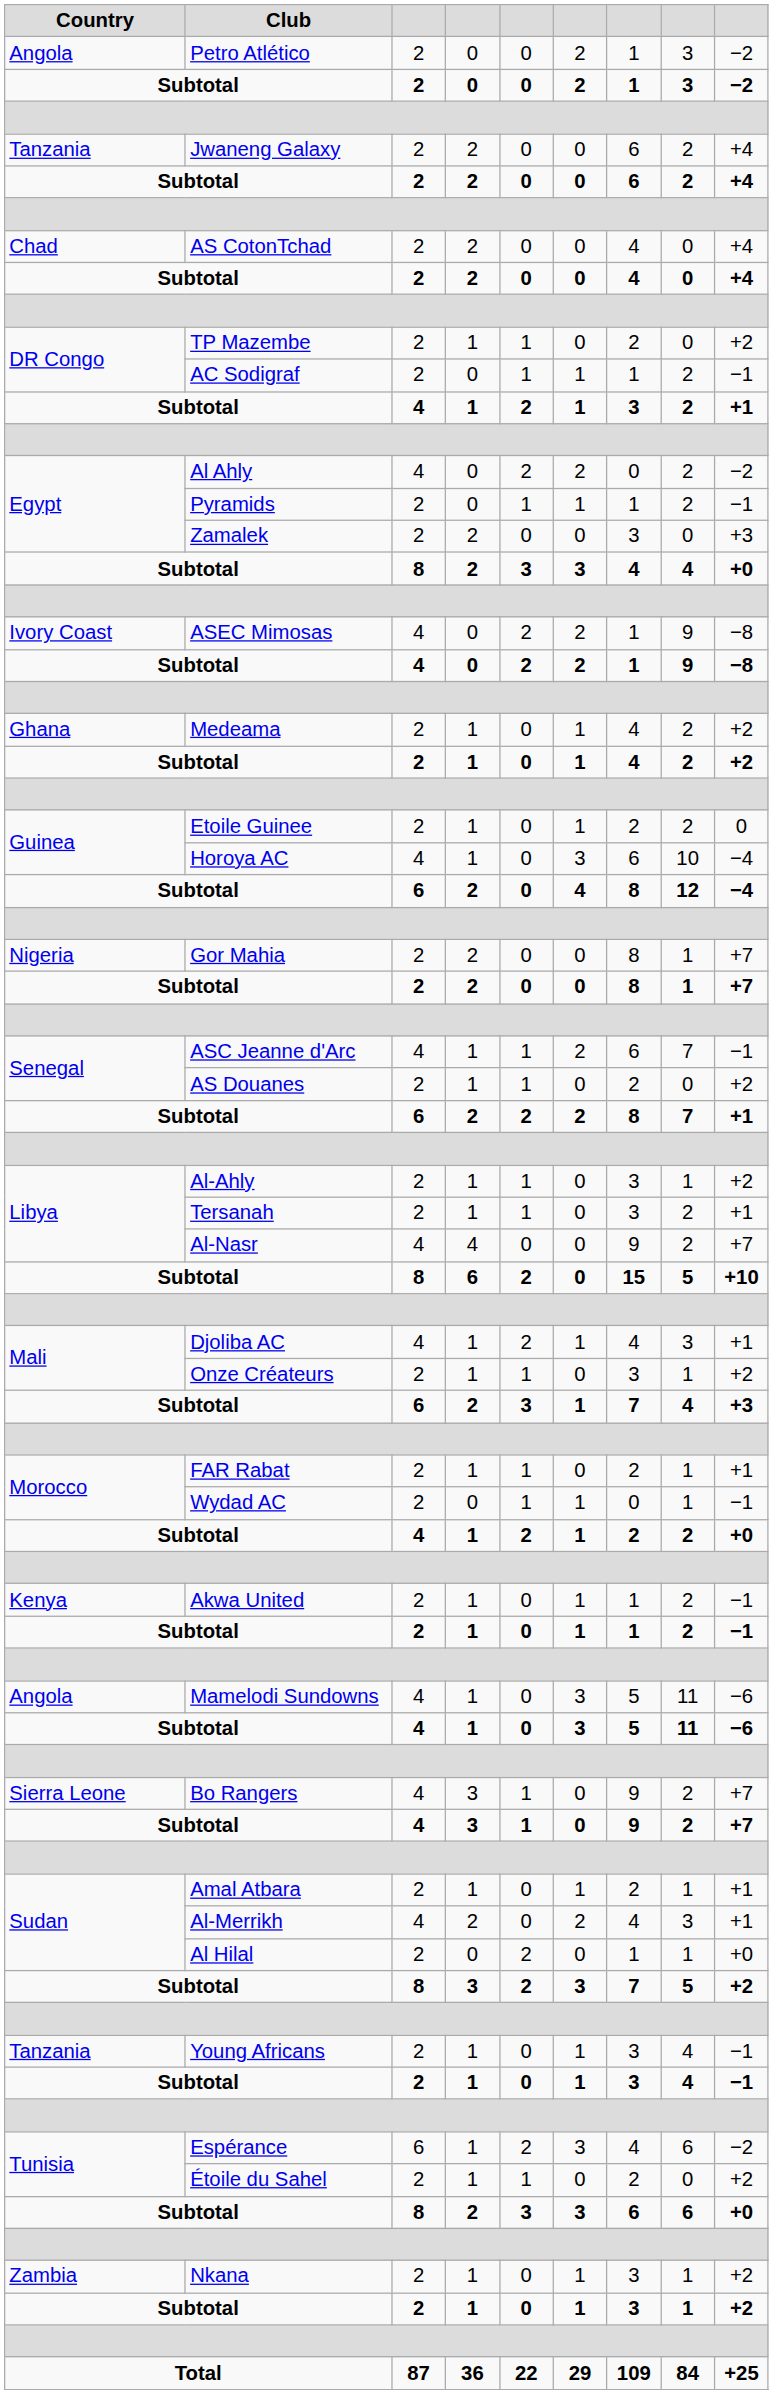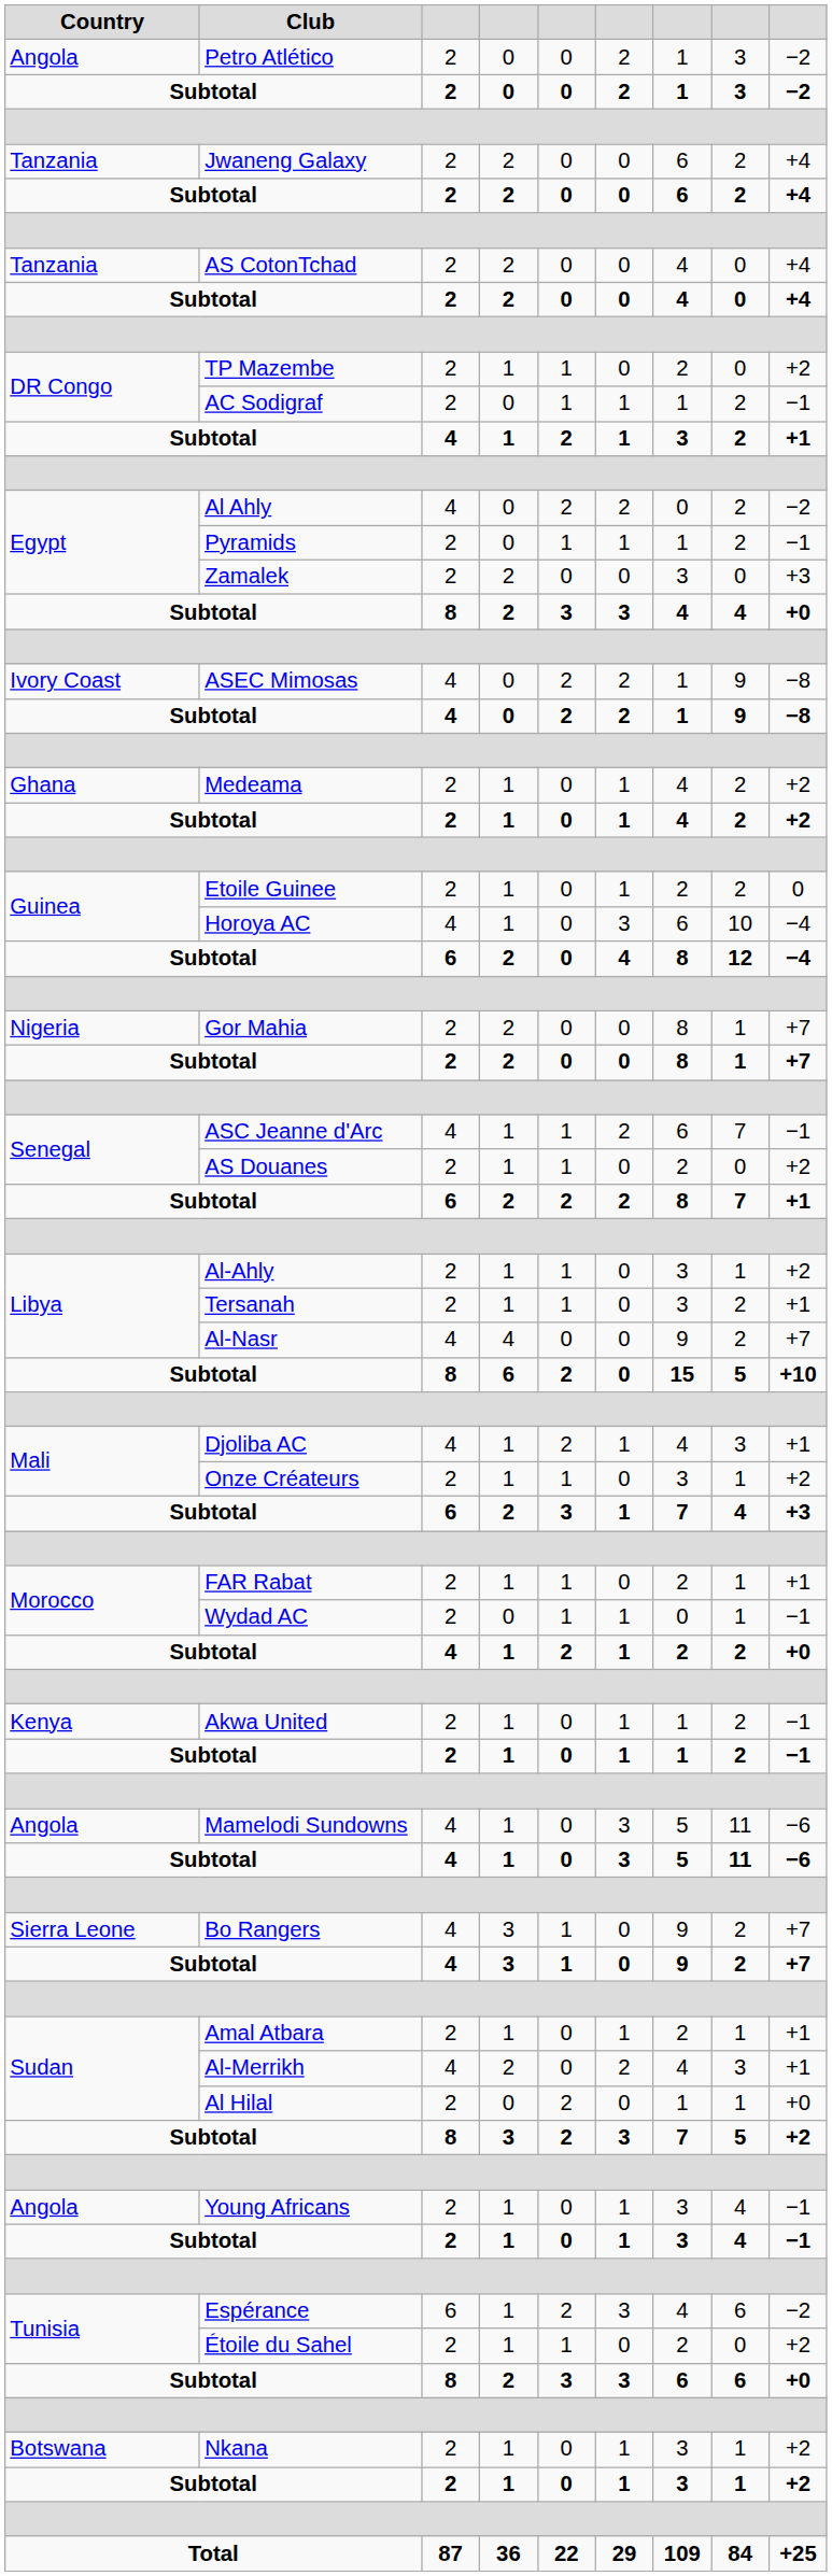AS CotonTchad | Country: Chad -> Tanzania
Young Africans | Country: Tanzania -> Angola
Nkana | Country: Zambia -> Botswana
